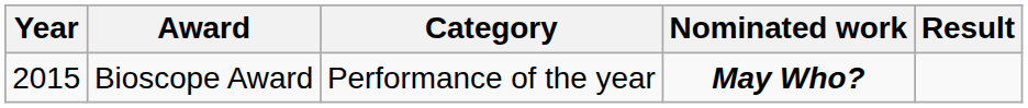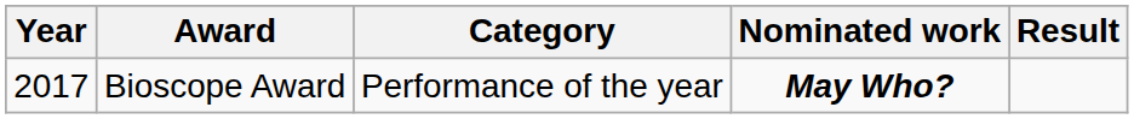Bioscope Award | Year: 2015 -> 2017
